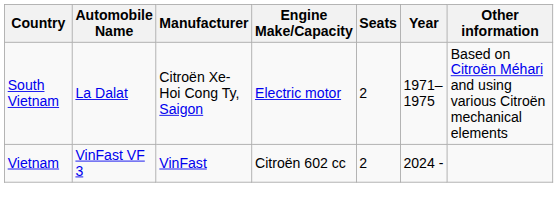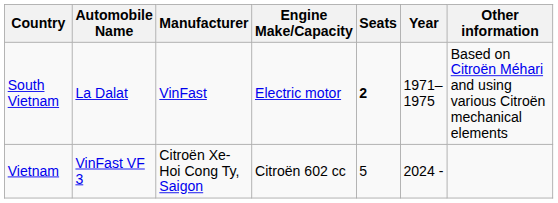South Vietnam | Manufacturer: Citroën Xe-Hoi Cong Ty, Saigon -> VinFast
South Vietnam | Seats: normal -> bold
Vietnam | Manufacturer: VinFast -> Citroën Xe-Hoi Cong Ty, Saigon
Vietnam | Seats: 2 -> 5
